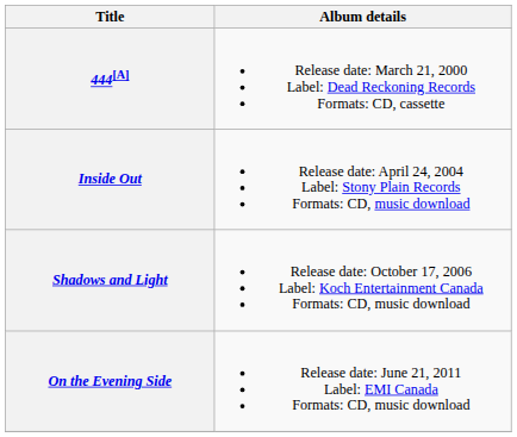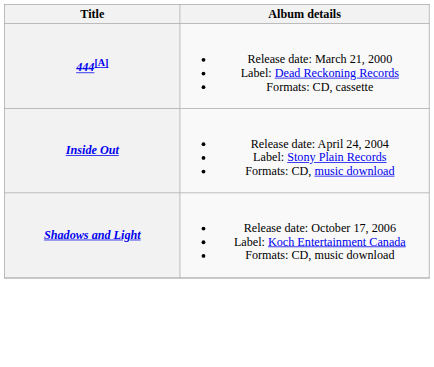- row: On the Evening Side | Release date: June 21, 2011 Label: EMI Canada Formats: CD, music download
